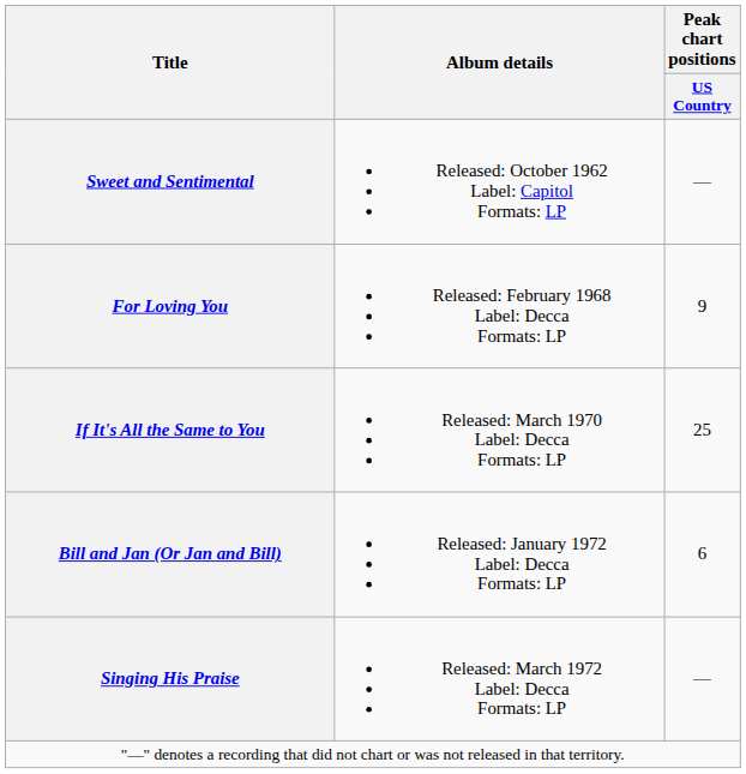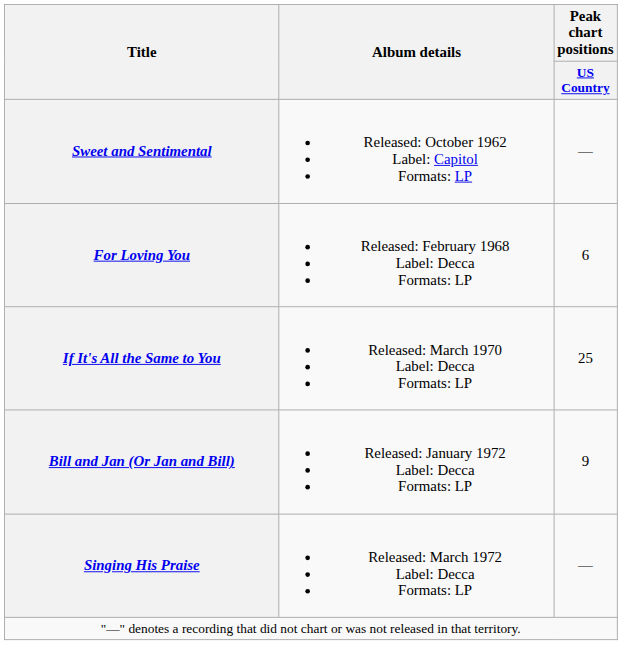For Loving You | Peak chart positions / US Country: 9 -> 6
Bill and Jan (Or Jan and Bill) | Peak chart positions / US Country: 6 -> 9
